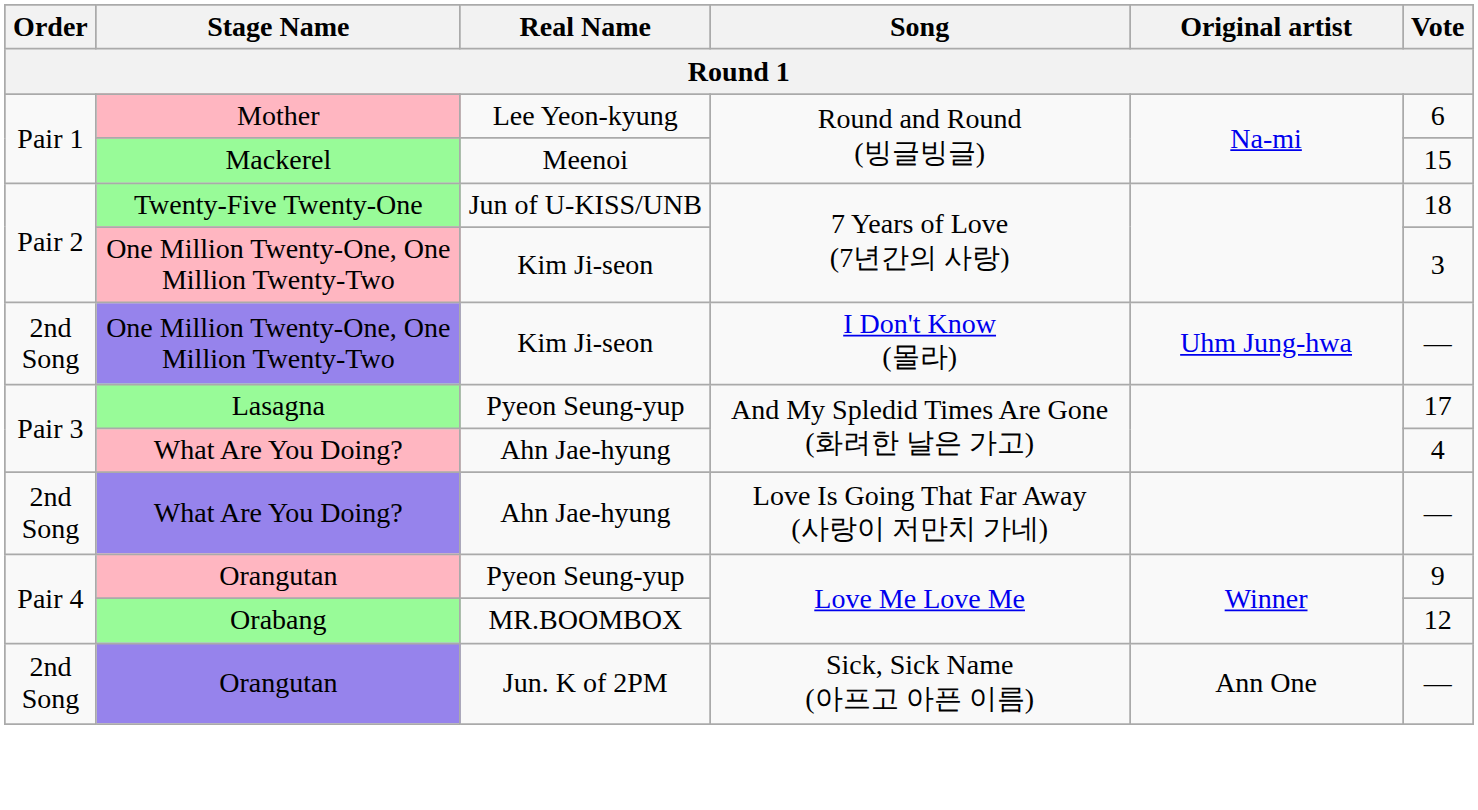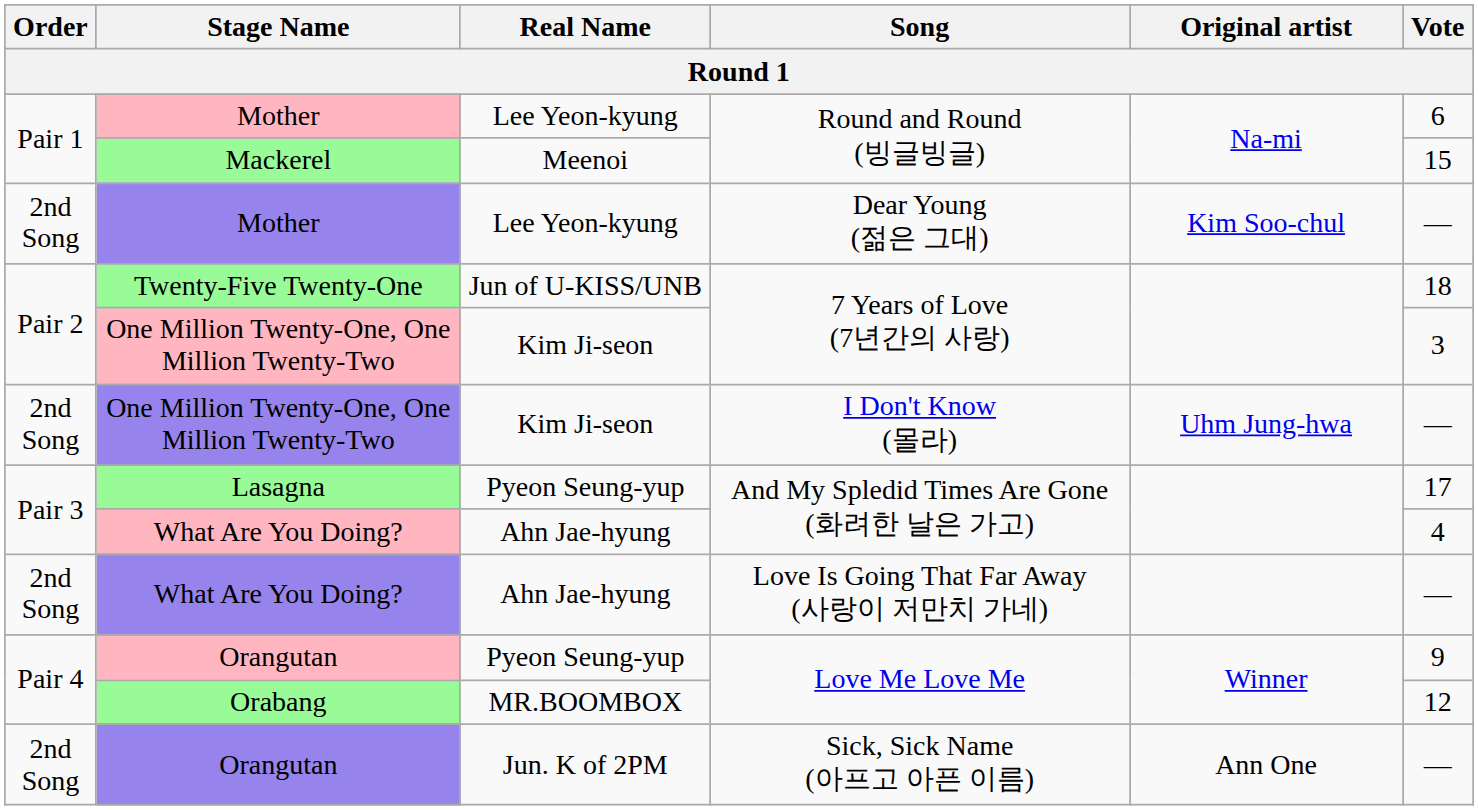+ row: 2nd Song | Mother | Lee Yeon-kyung | Dear Young (젊은 그대) | Kim Soo-chul | —
